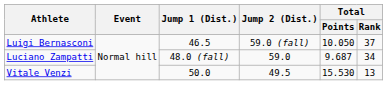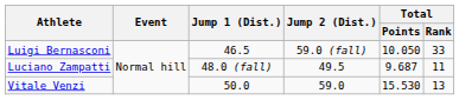Luigi Bernasconi | Total / Rank: 37 -> 33
Luciano Zampatti | Jump 2 (Dist.): 59.0 -> 49.5
Luciano Zampatti | Total / Rank: 34 -> 11
Vitale Venzi | Jump 2 (Dist.): 49.5 -> 59.0
